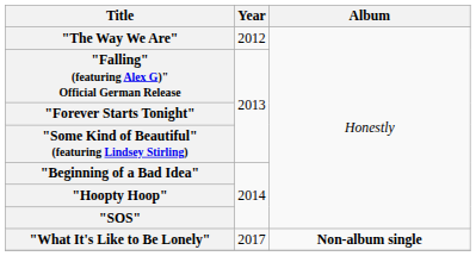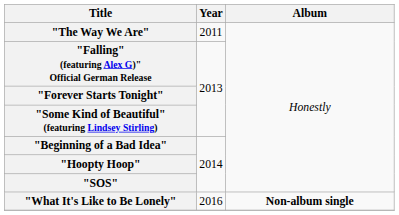"The Way We Are" | Year: 2012 -> 2011
"What It's Like to Be Lonely" | Year: 2017 -> 2016
